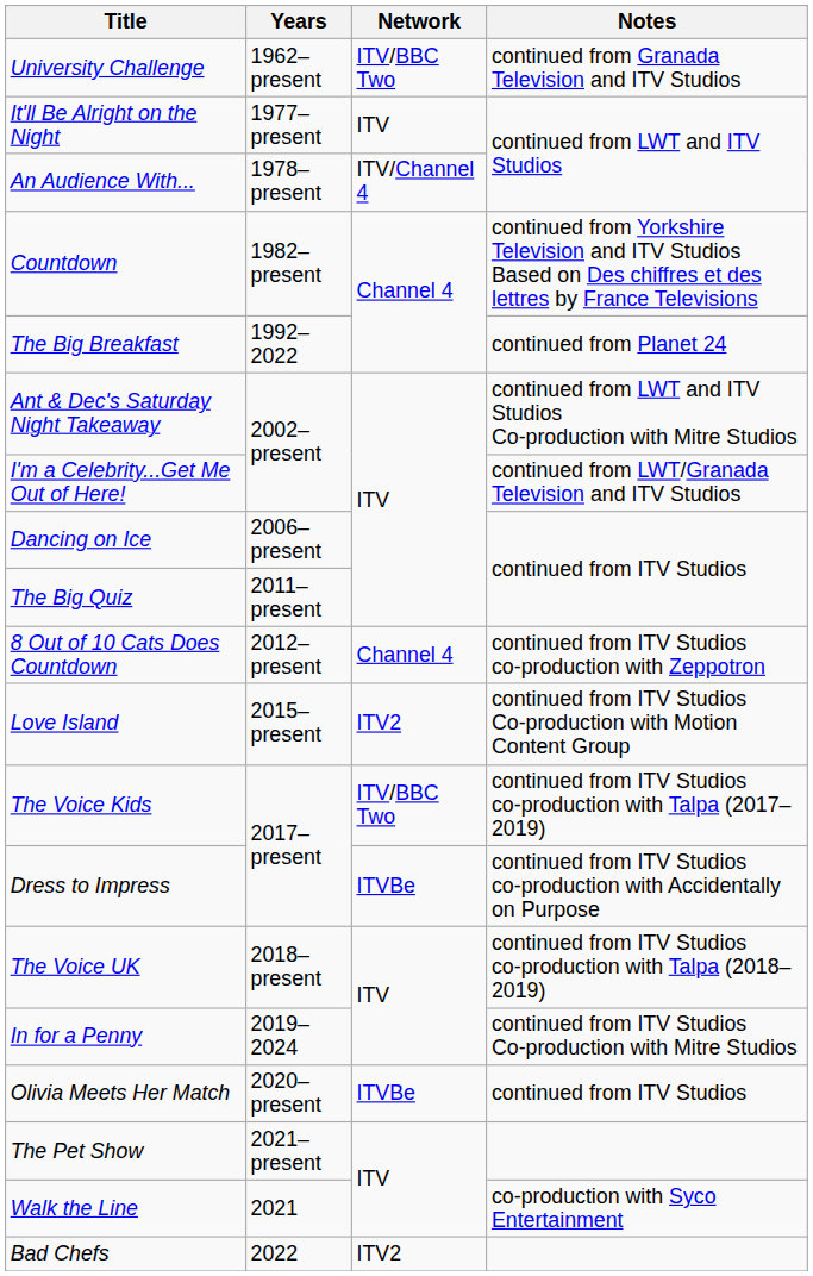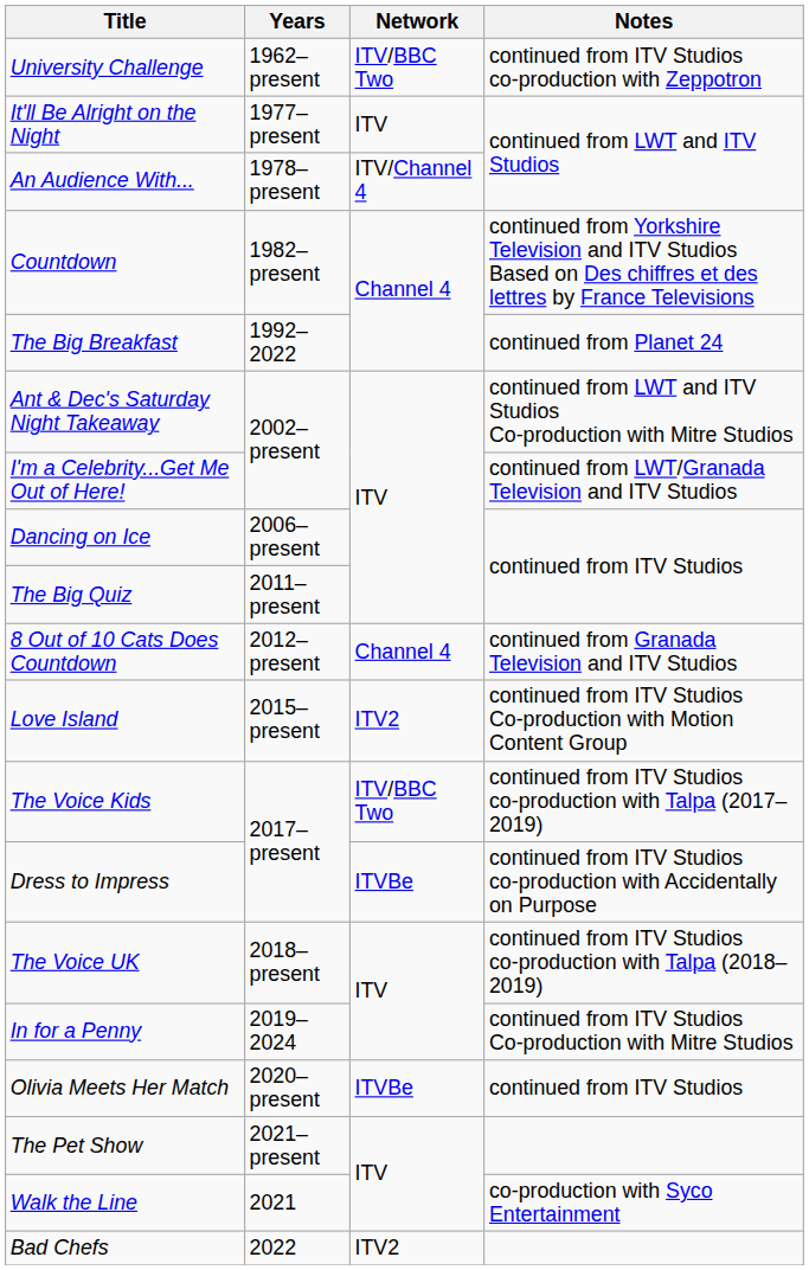University Challenge | Notes: continued from Granada Television and ITV Studios -> continued from ITV Studios co-production with Zeppotron
8 Out of 10 Cats Does Countdown | Notes: continued from ITV Studios co-production with Zeppotron -> continued from Granada Television and ITV Studios
